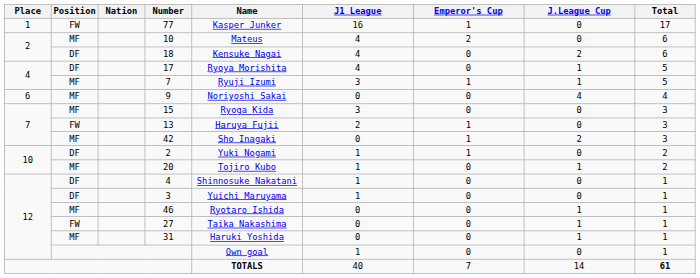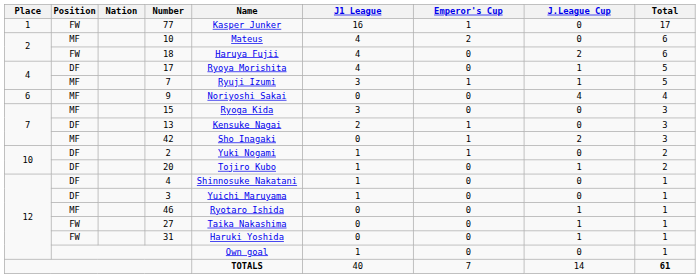18 | Position: DF -> FW
18 | Name: Kensuke Nagai -> Haruya Fujii
13 | Position: FW -> DF
13 | Name: Haruya Fujii -> Kensuke Nagai
20 | Position: MF -> DF
31 | Position: MF -> FW
